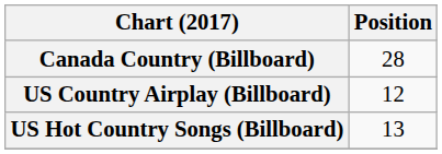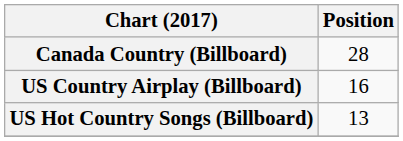US Country Airplay (Billboard) | Position: 12 -> 16
